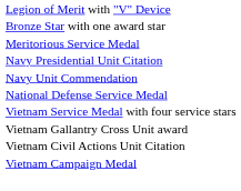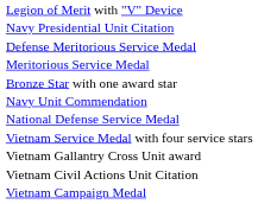rows swapped: Bronze Star with one award star <-> Navy Presidential Unit Citation
+ row: Defense Meritorious Service Medal
